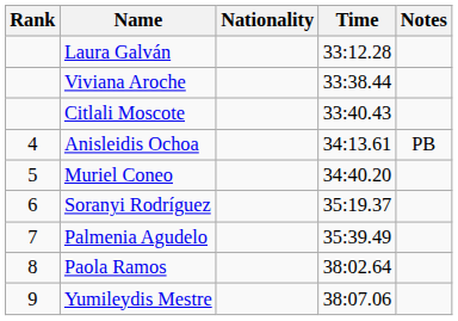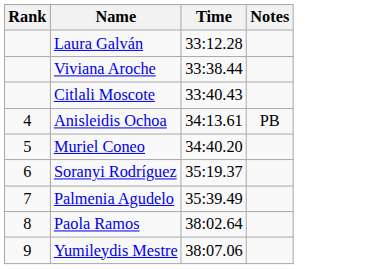- column: Nationality
